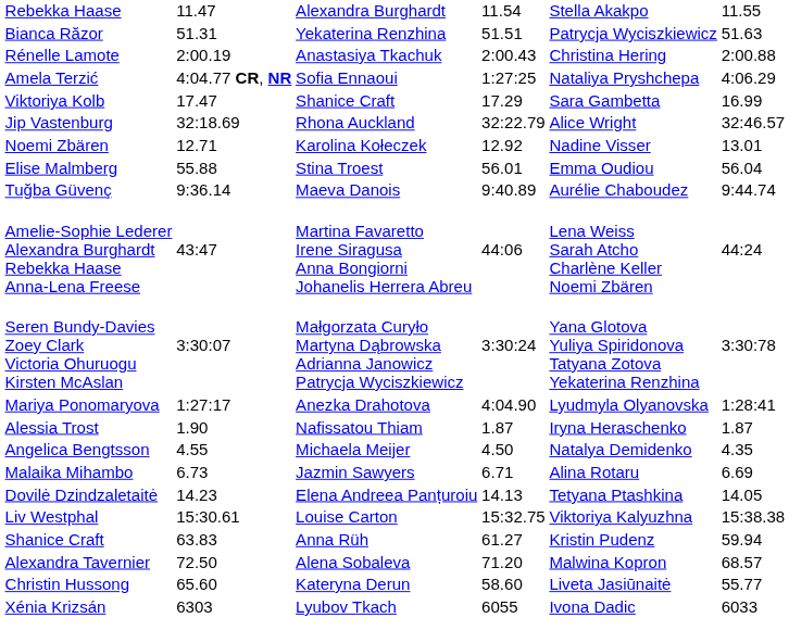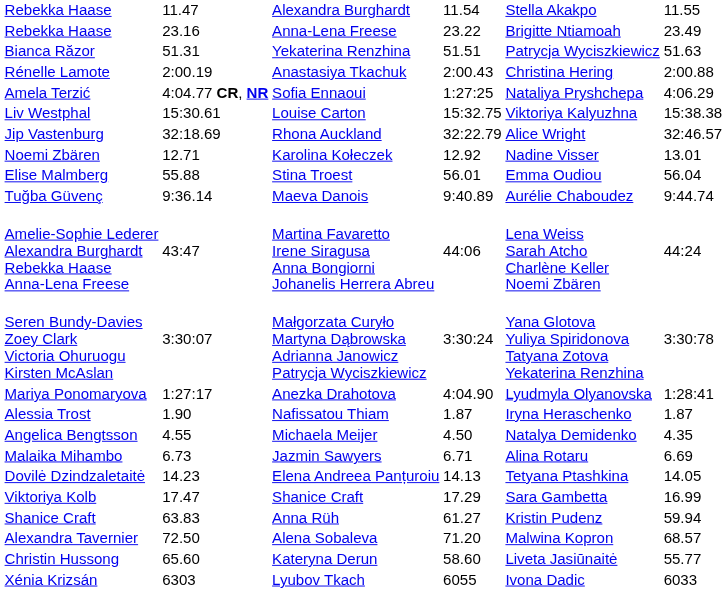+ row: Rebekka Haase | 23.16 | Anna-Lena Freese | 23.22 | Brigitte Ntiamoah | 23.49
rows swapped: Liv Westphal <-> Viktoriya Kolb
